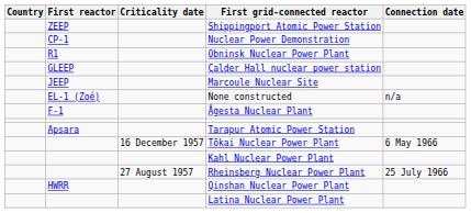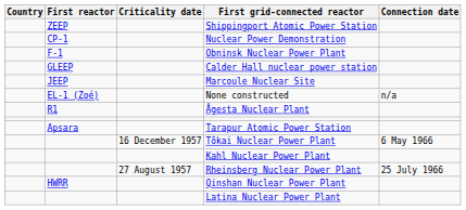Obninsk Nuclear Power Plant | First reactor: R1 -> F-1
Ågesta Nuclear Plant | First reactor: F-1 -> R1
